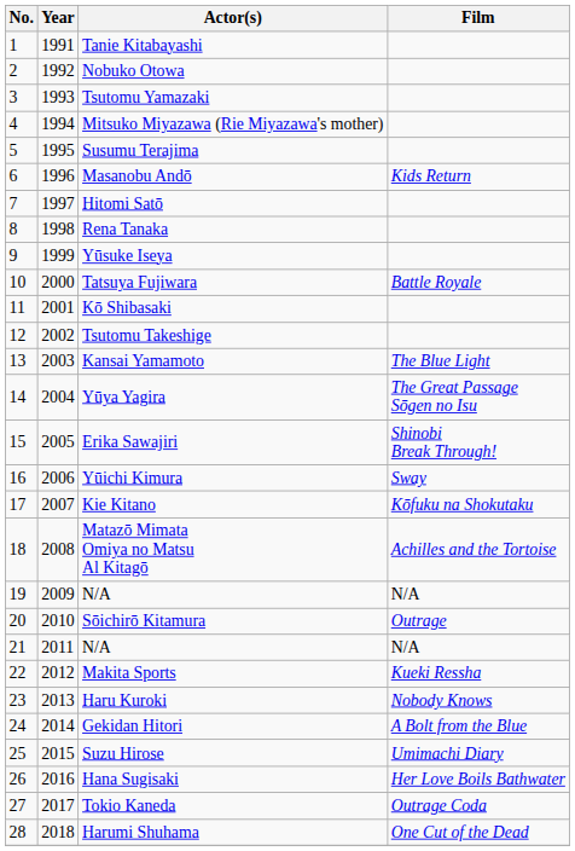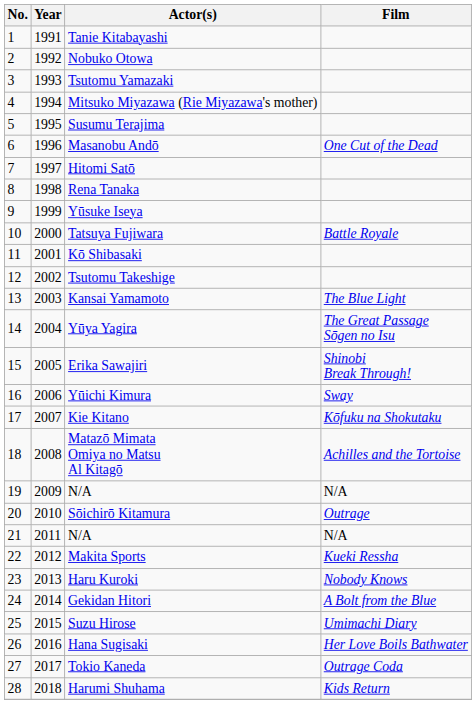Masanobu Andō | Film: Kids Return -> One Cut of the Dead
Harumi Shuhama | Film: One Cut of the Dead -> Kids Return
